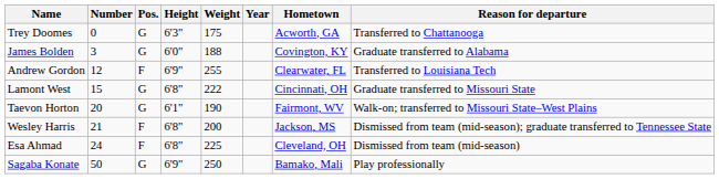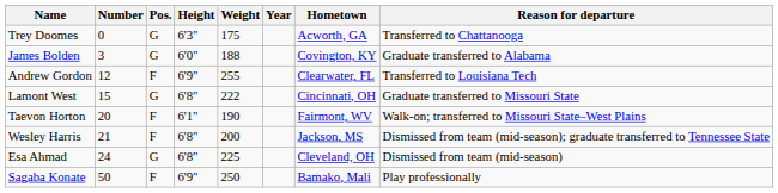Taevon Horton | Pos.: G -> F
Esa Ahmad | Pos.: F -> G
Sagaba Konate | Pos.: G -> F
